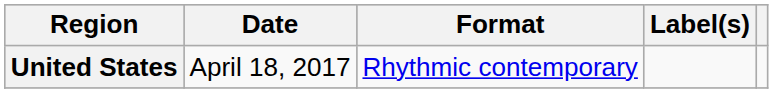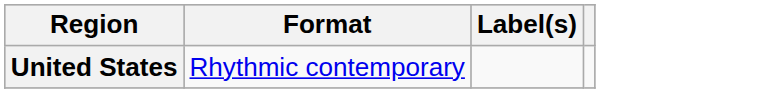- column: Date | April 18, 2017
